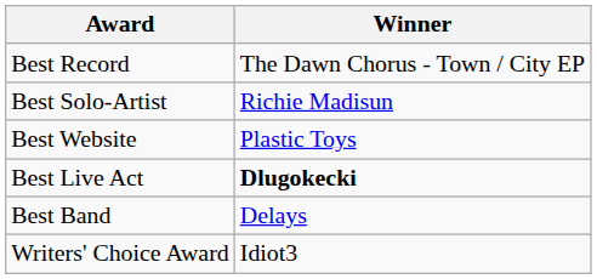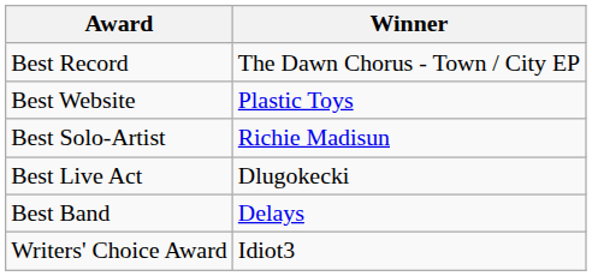rows swapped: Best Website <-> Best Solo-Artist
Best Live Act | Winner: bold -> normal
